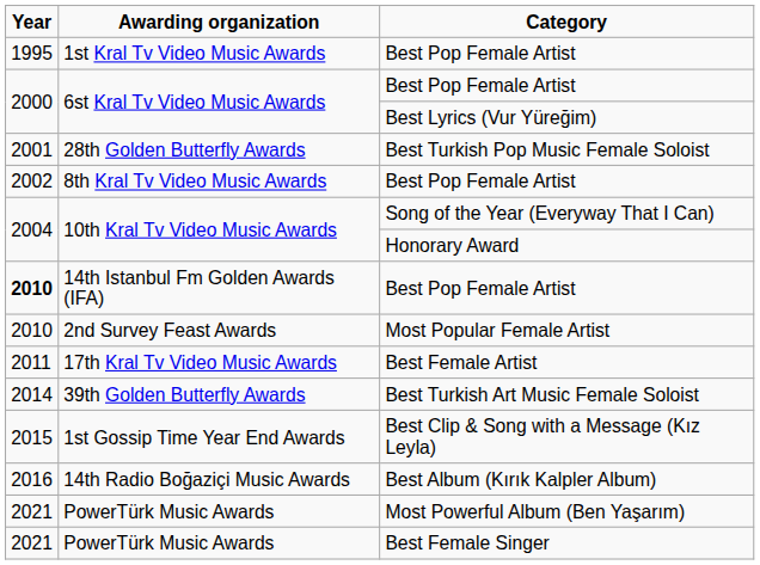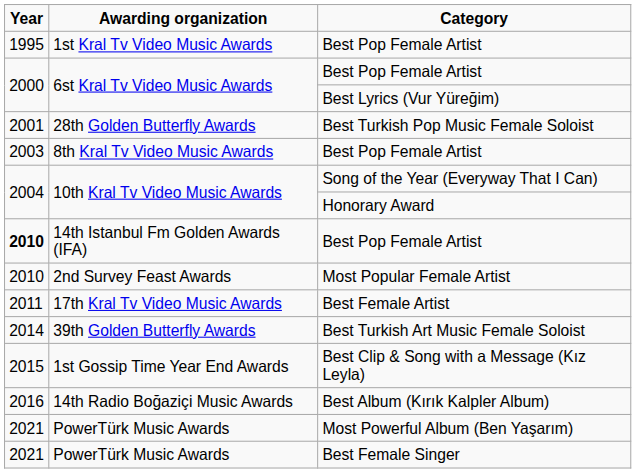8th Kral Tv Video Music Awards | Year: 2002 -> 2003
